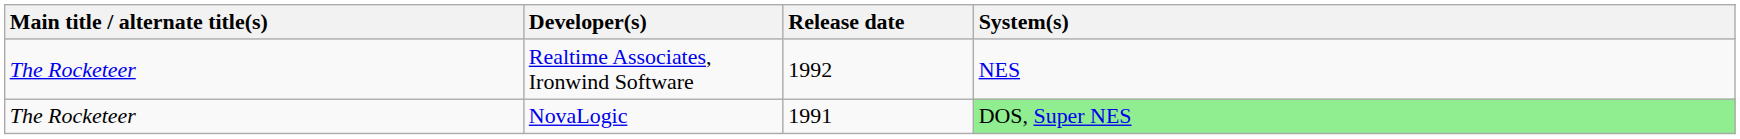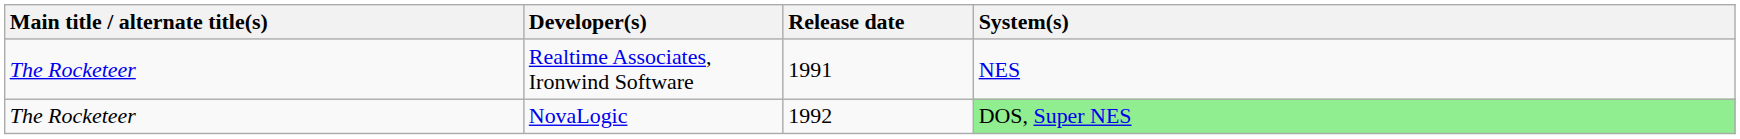Realtime Associates, Ironwind Software | Release date: 1992 -> 1991
NovaLogic | Release date: 1991 -> 1992
